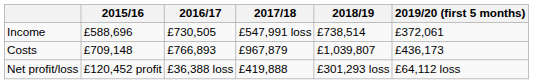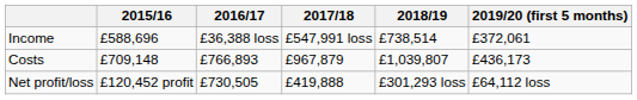Income | 2016/17: £730,505 -> £36,388 loss
Net profit/loss | 2016/17: £36,388 loss -> £730,505
